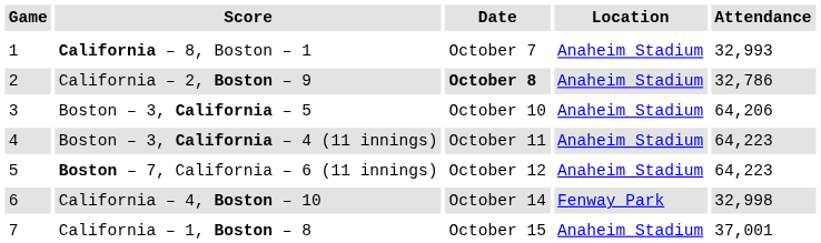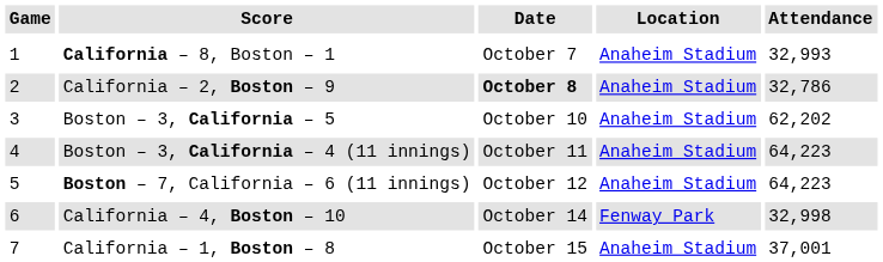Boston – 3, California – 5 | Attendance: 64,206 -> 62,202
